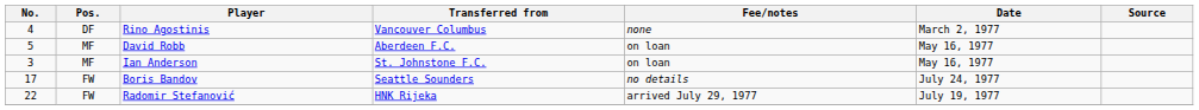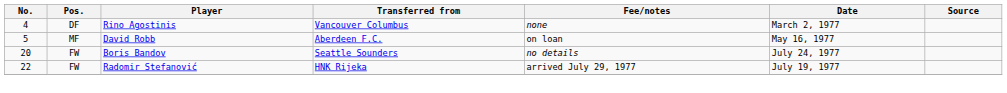- row: 3 | MF | Ian Anderson | St. Johnstone F.C. | on loan | May 16, 1977
Boris Bandov | No.: 17 -> 20
